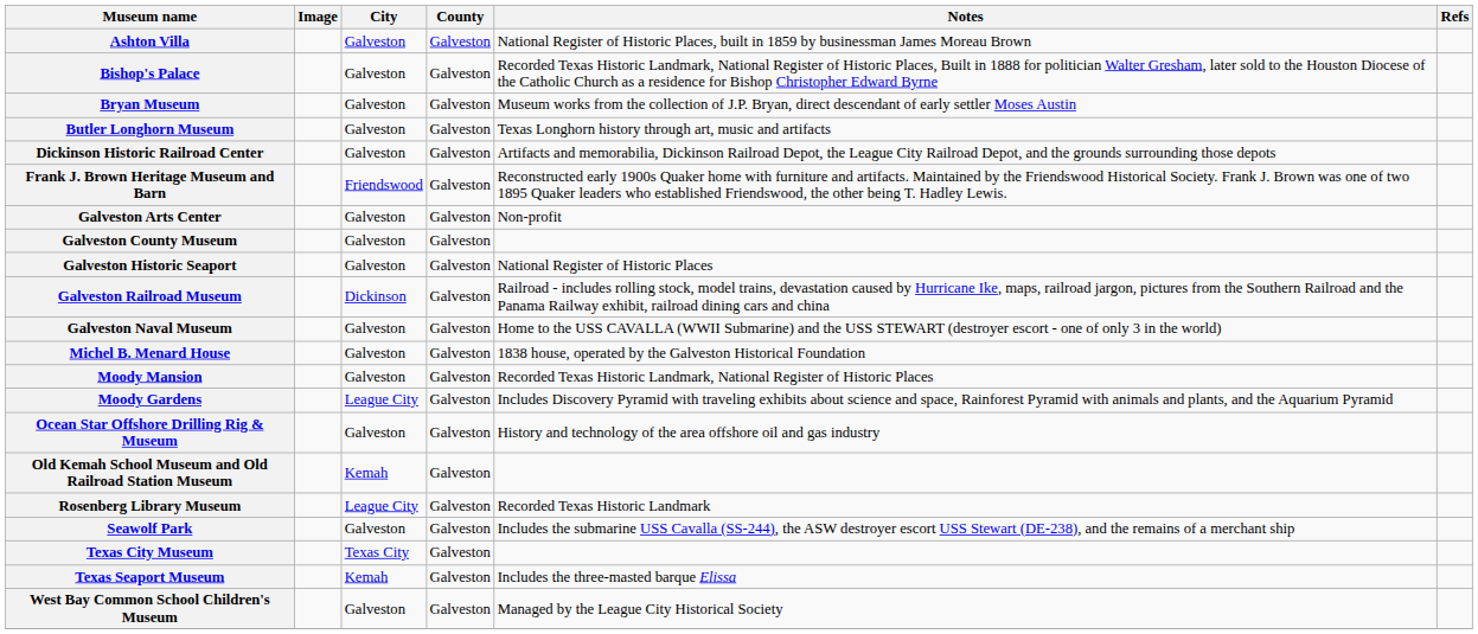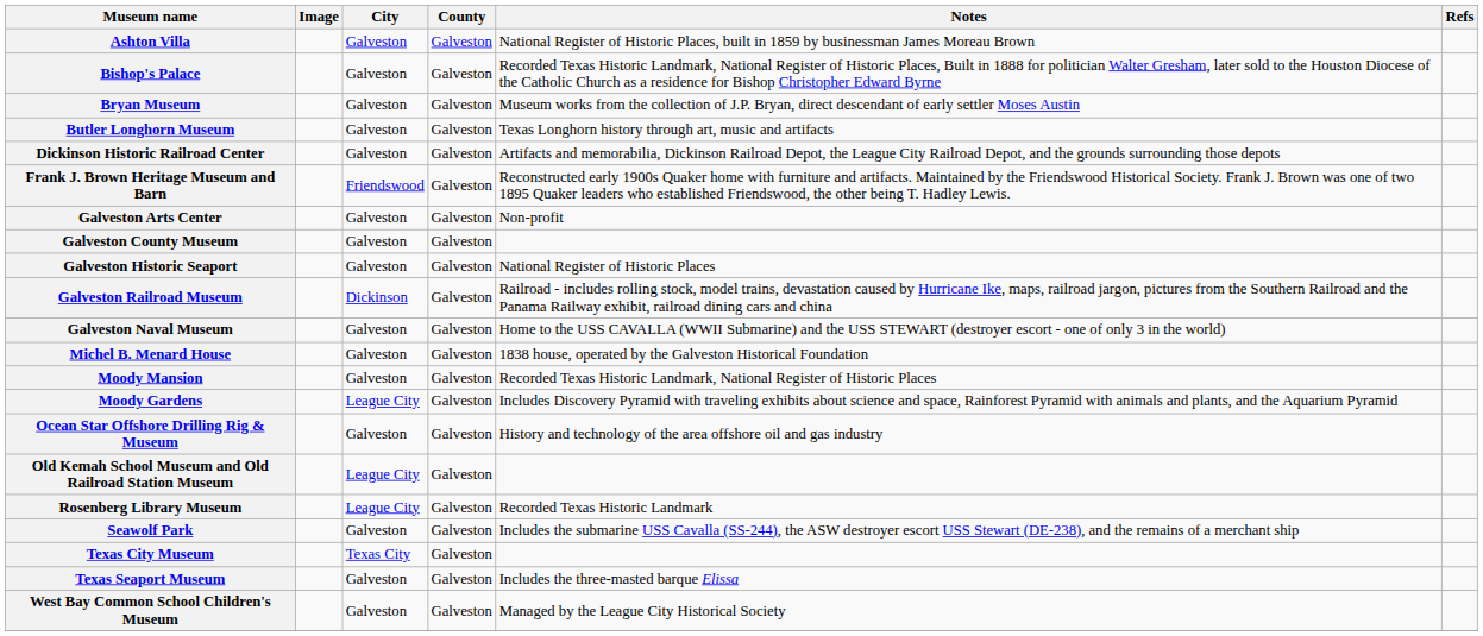Old Kemah School Museum and Old Railroad Station Museum | City: Kemah -> League City
Texas Seaport Museum | City: Kemah -> Galveston
